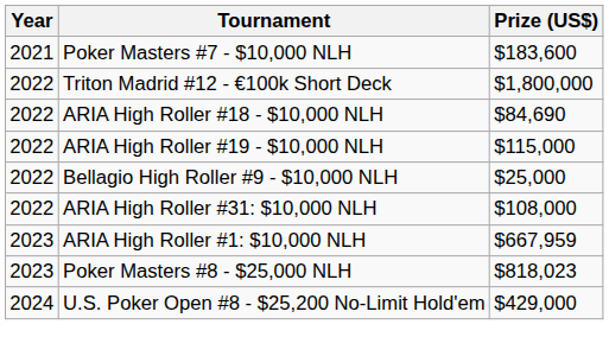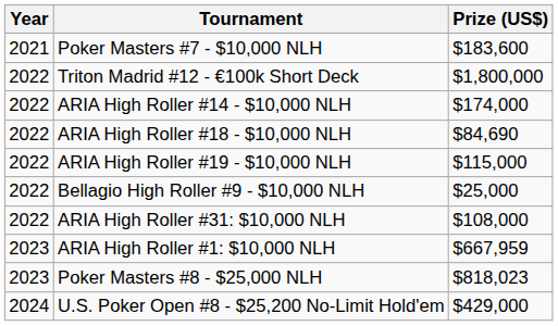+ row: 2022 | ARIA High Roller #14 - $10,000 NLH | $174,000
